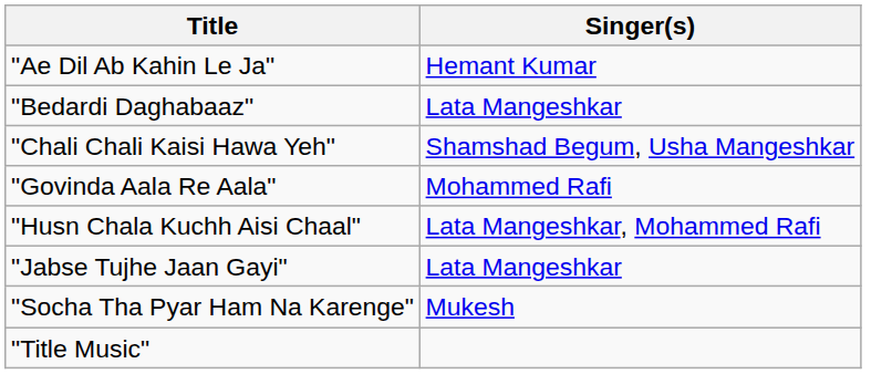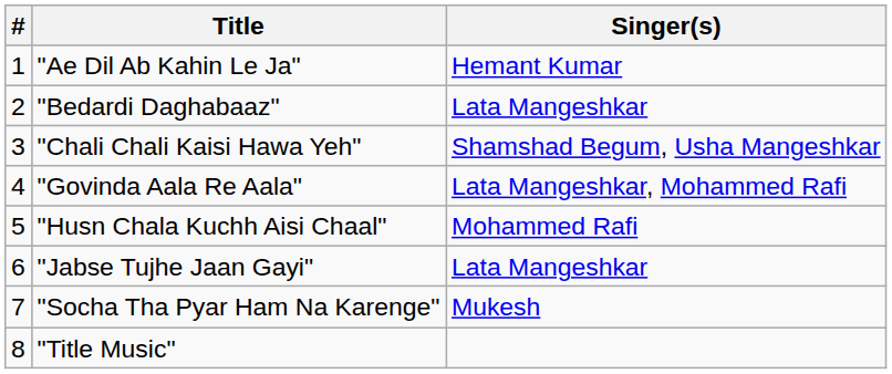+ column: # | 1 | 2 | 3 | 4 | 5 | 6 | 7 | 8
"Govinda Aala Re Aala" | Singer(s): Mohammed Rafi -> Lata Mangeshkar, Mohammed Rafi
"Husn Chala Kuchh Aisi Chaal" | Singer(s): Lata Mangeshkar, Mohammed Rafi -> Mohammed Rafi
